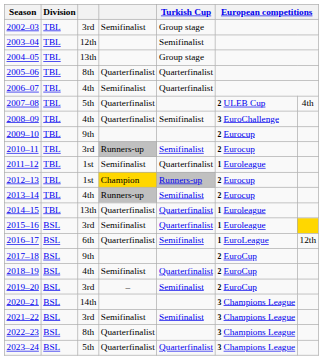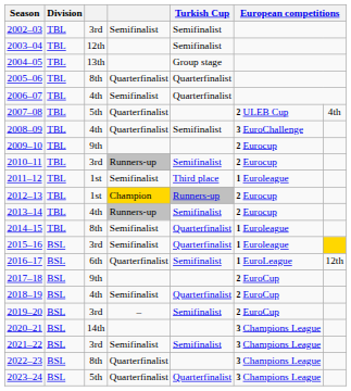2002–03 | Turkish Cup: Group stage -> Semifinalist
2011–12 | Turkish Cup: Quarterfinalist -> Third place
2014–15 | column 3: 13th -> 8th
2014–15 | column 4: Quarterfinalist -> Semifinalist
